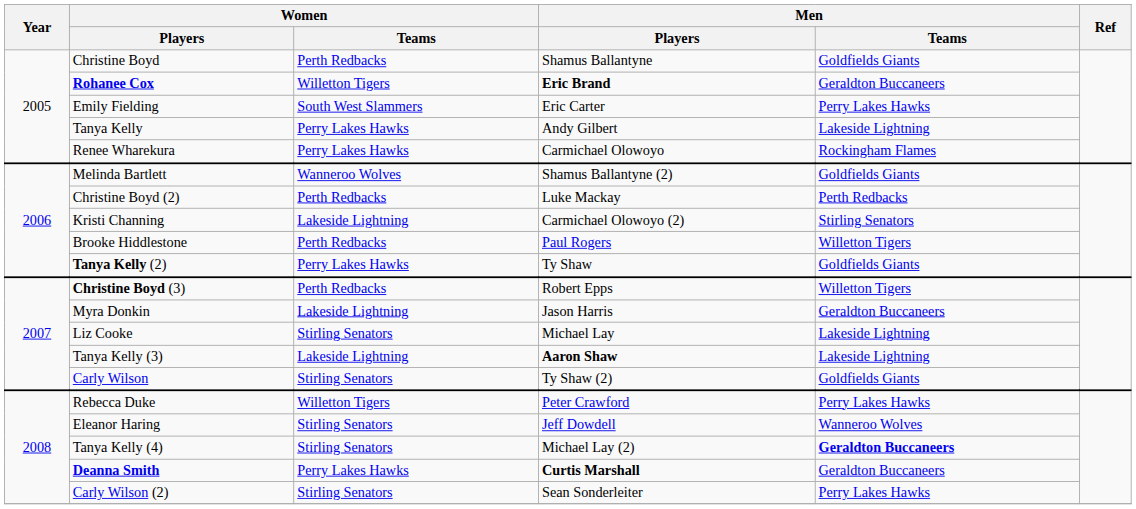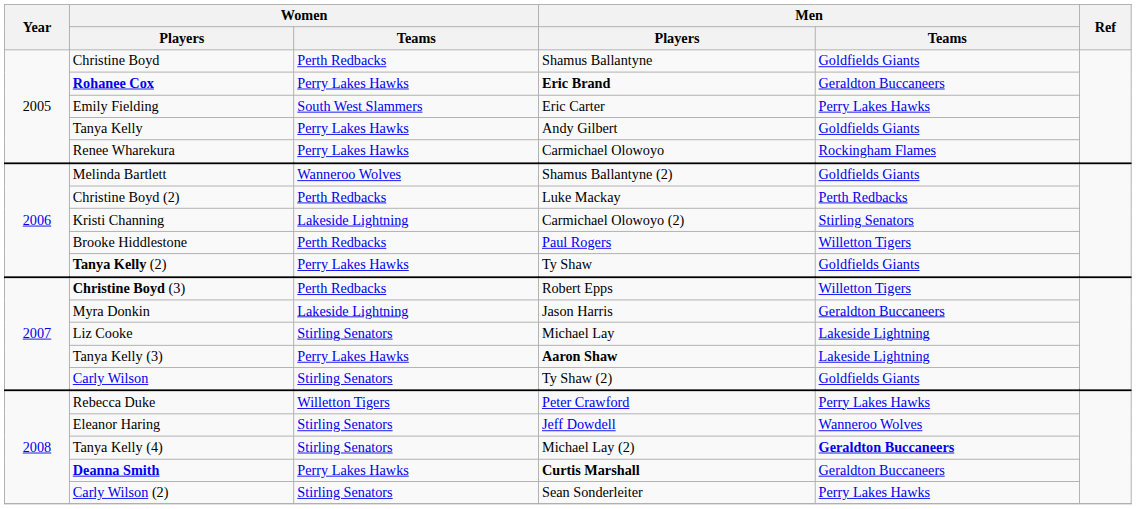Rohanee Cox | Women / Teams: Willetton Tigers -> Perry Lakes Hawks
Tanya Kelly | Men / Teams: Lakeside Lightning -> Goldfields Giants
Tanya Kelly (3) | Women / Teams: Lakeside Lightning -> Perry Lakes Hawks
